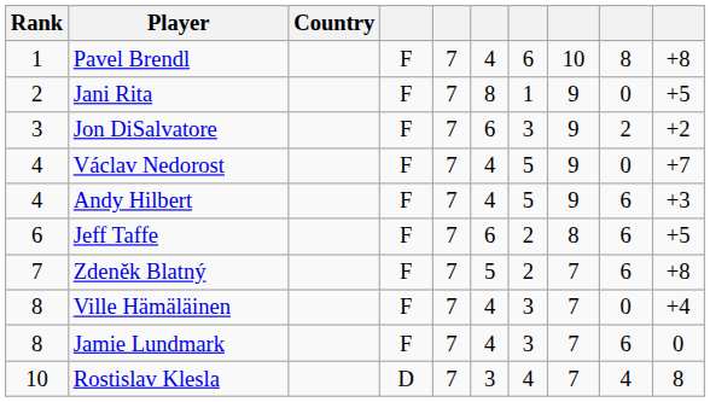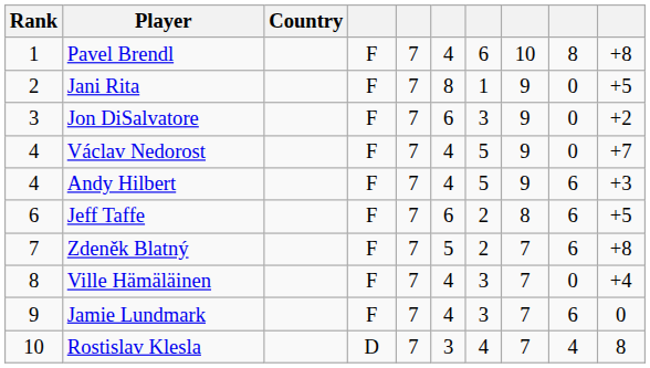Jon DiSalvatore | column 9: 2 -> 0
Jamie Lundmark | Rank: 8 -> 9
